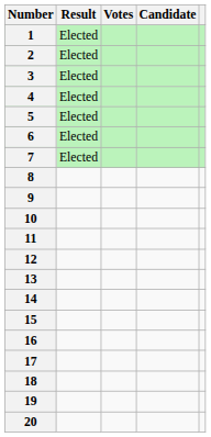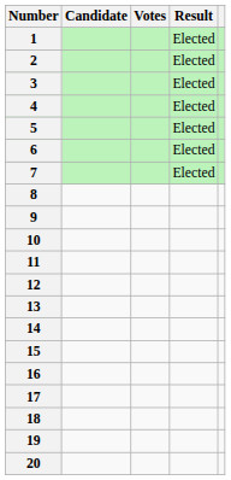columns swapped: Candidate <-> Result
